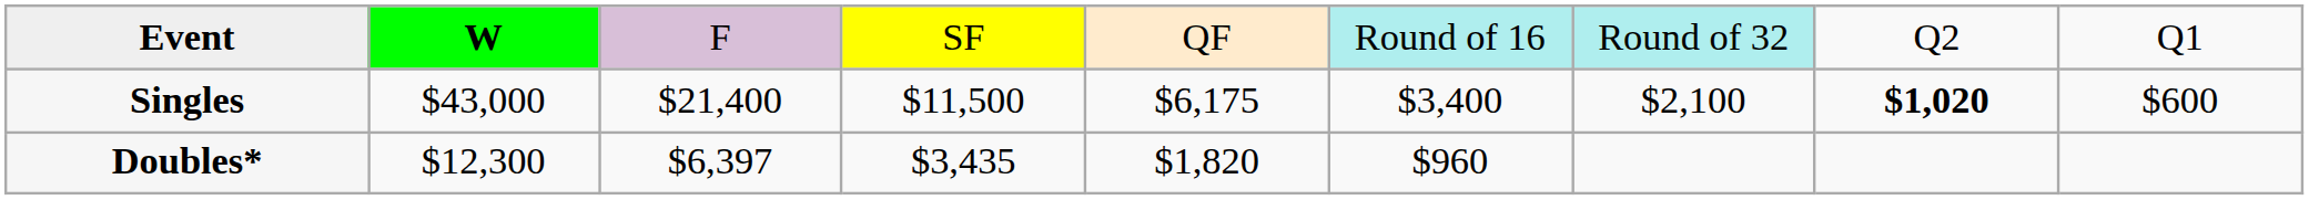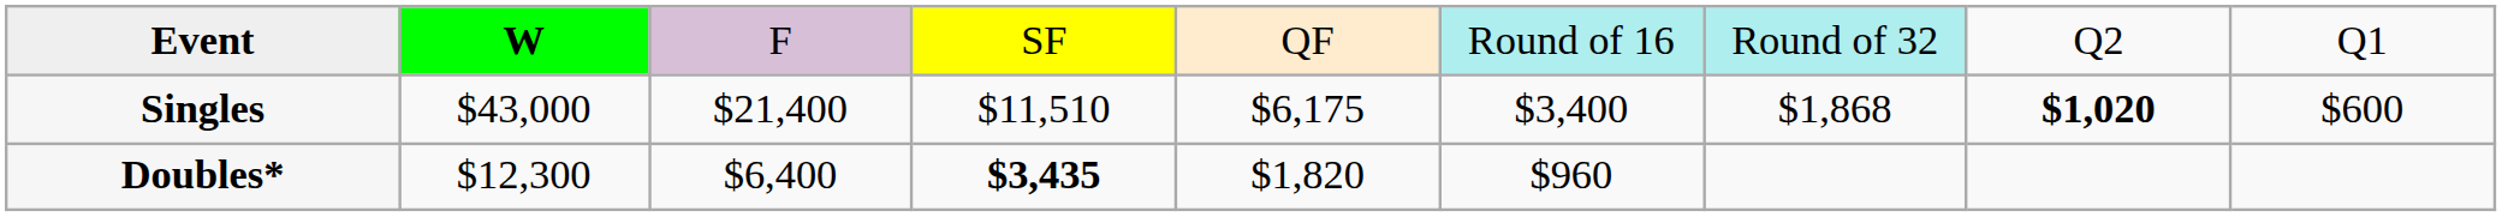Singles | column 4: $11,500 -> $11,510
Singles | column 7: $2,100 -> $1,868
Doubles* | column 3: $6,397 -> $6,400
Doubles* | column 4: normal -> bold
